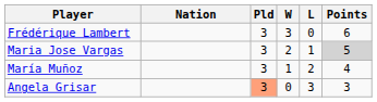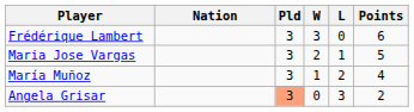Maria Jose Vargas | Points: lightgrey background -> no background
Angela Grisar | Points: 3 -> 2
